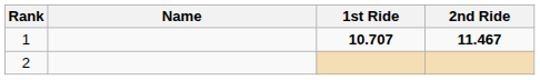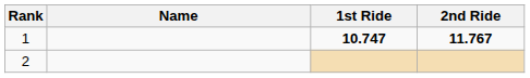1 | 1st Ride: 10.707 -> 10.747
1 | 2nd Ride: 11.467 -> 11.767
